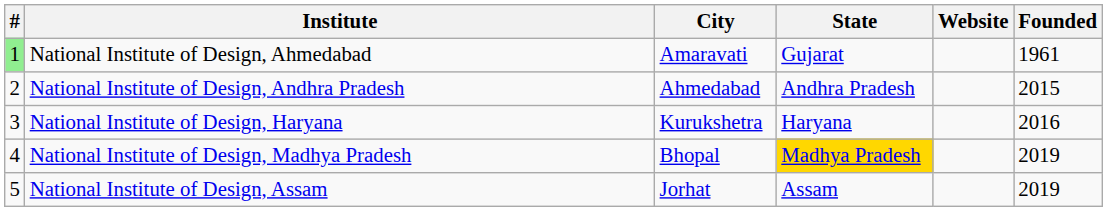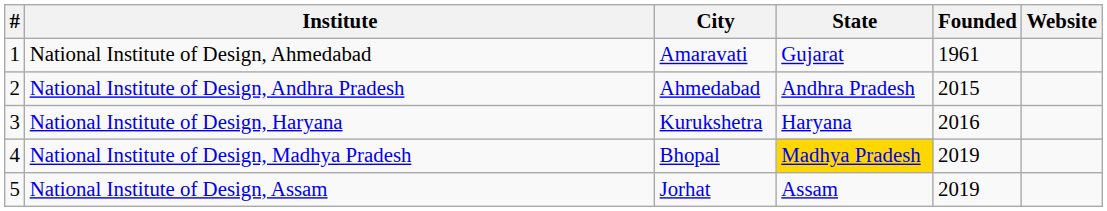columns swapped: Founded <-> Website
National Institute of Design, Ahmedabad | #: lightgreen background -> no background
